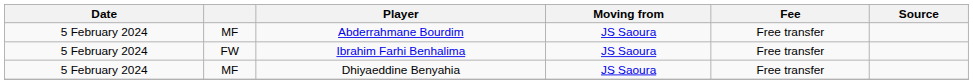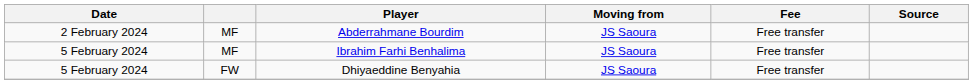Abderrahmane Bourdim | Date: 5 February 2024 -> 2 February 2024
Ibrahim Farhi Benhalima | column 2: FW -> MF
Dhiyaeddine Benyahia | column 2: MF -> FW
